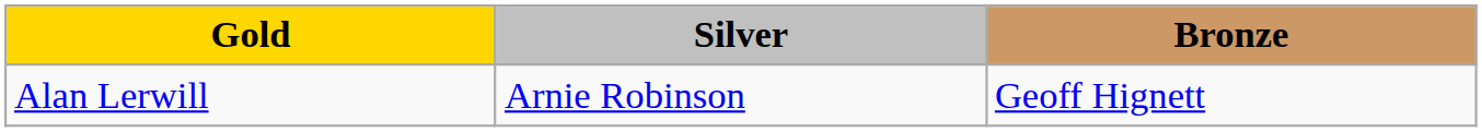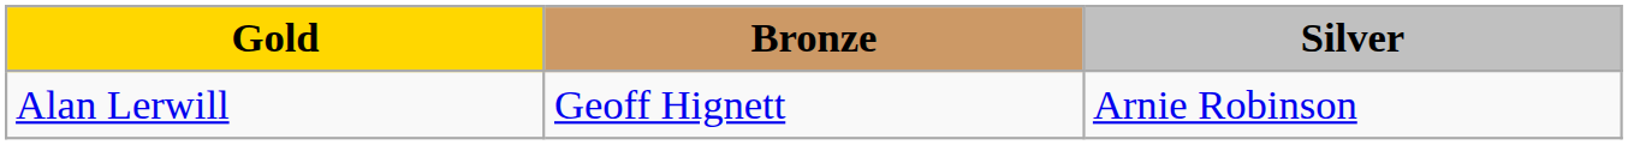columns swapped: Silver <-> Bronze
